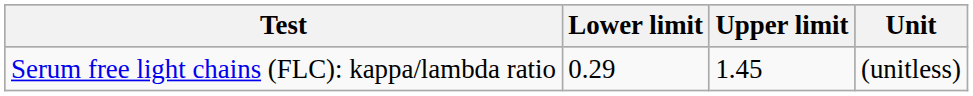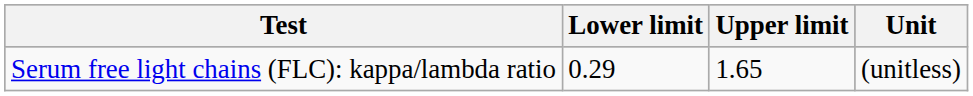Serum free light chains (FLC): kappa/lambda ratio | Upper limit: 1.45 -> 1.65
